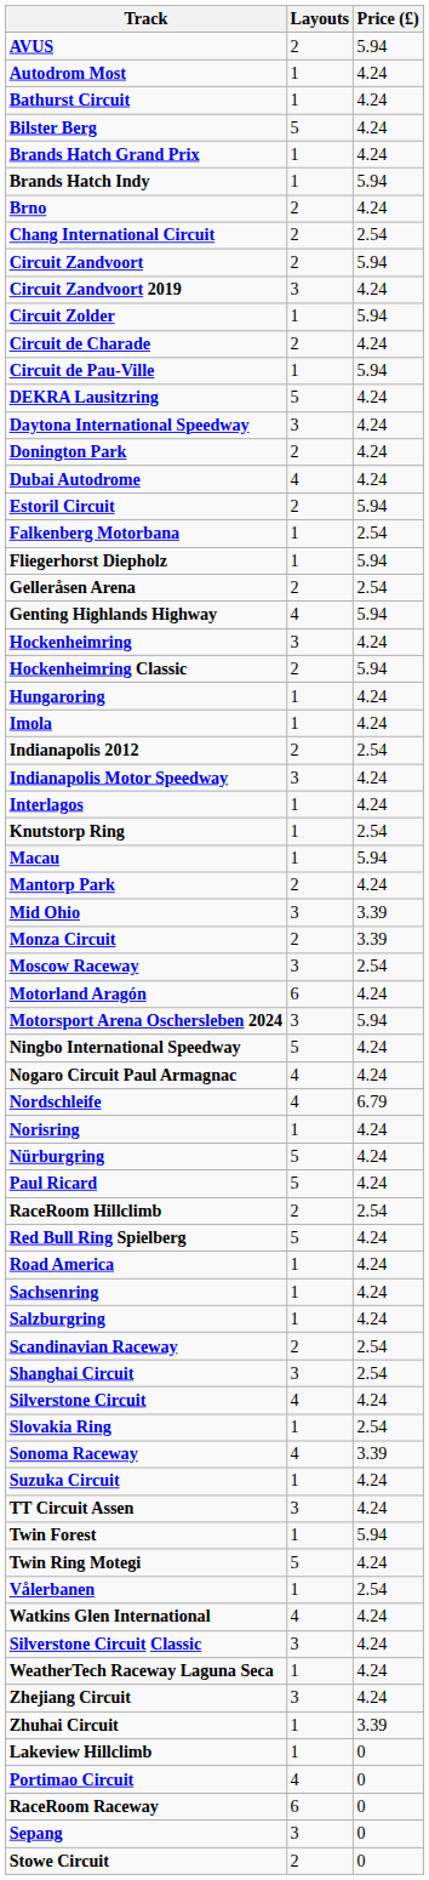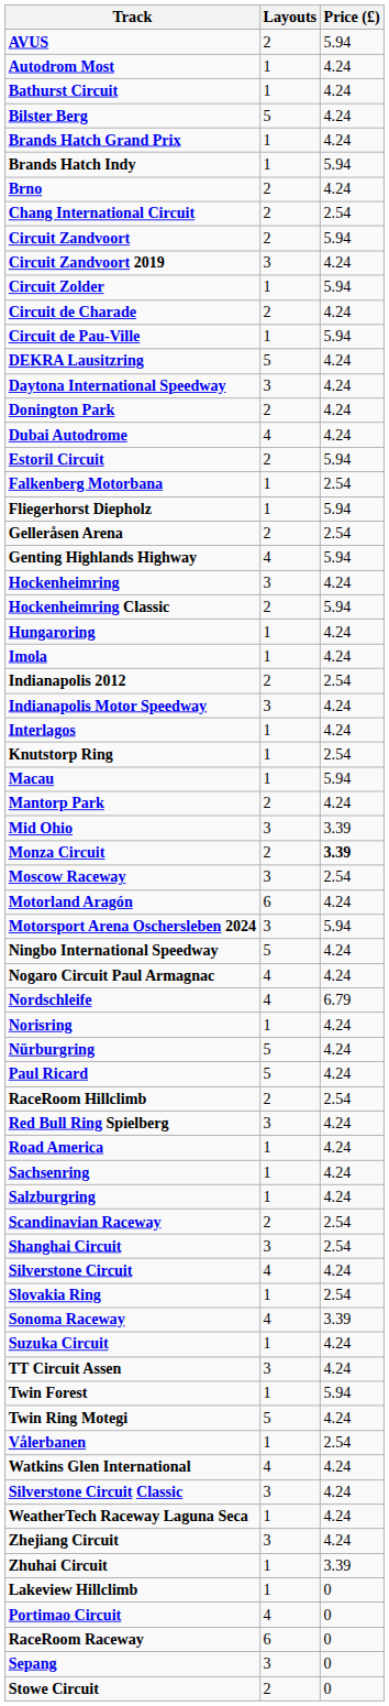Monza Circuit | Price (£): normal -> bold
Red Bull Ring Spielberg | Layouts: 5 -> 3
